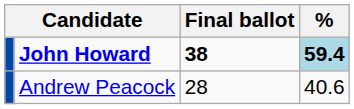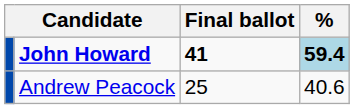John Howard | Final ballot: 38 -> 41
Andrew Peacock | Final ballot: 28 -> 25
